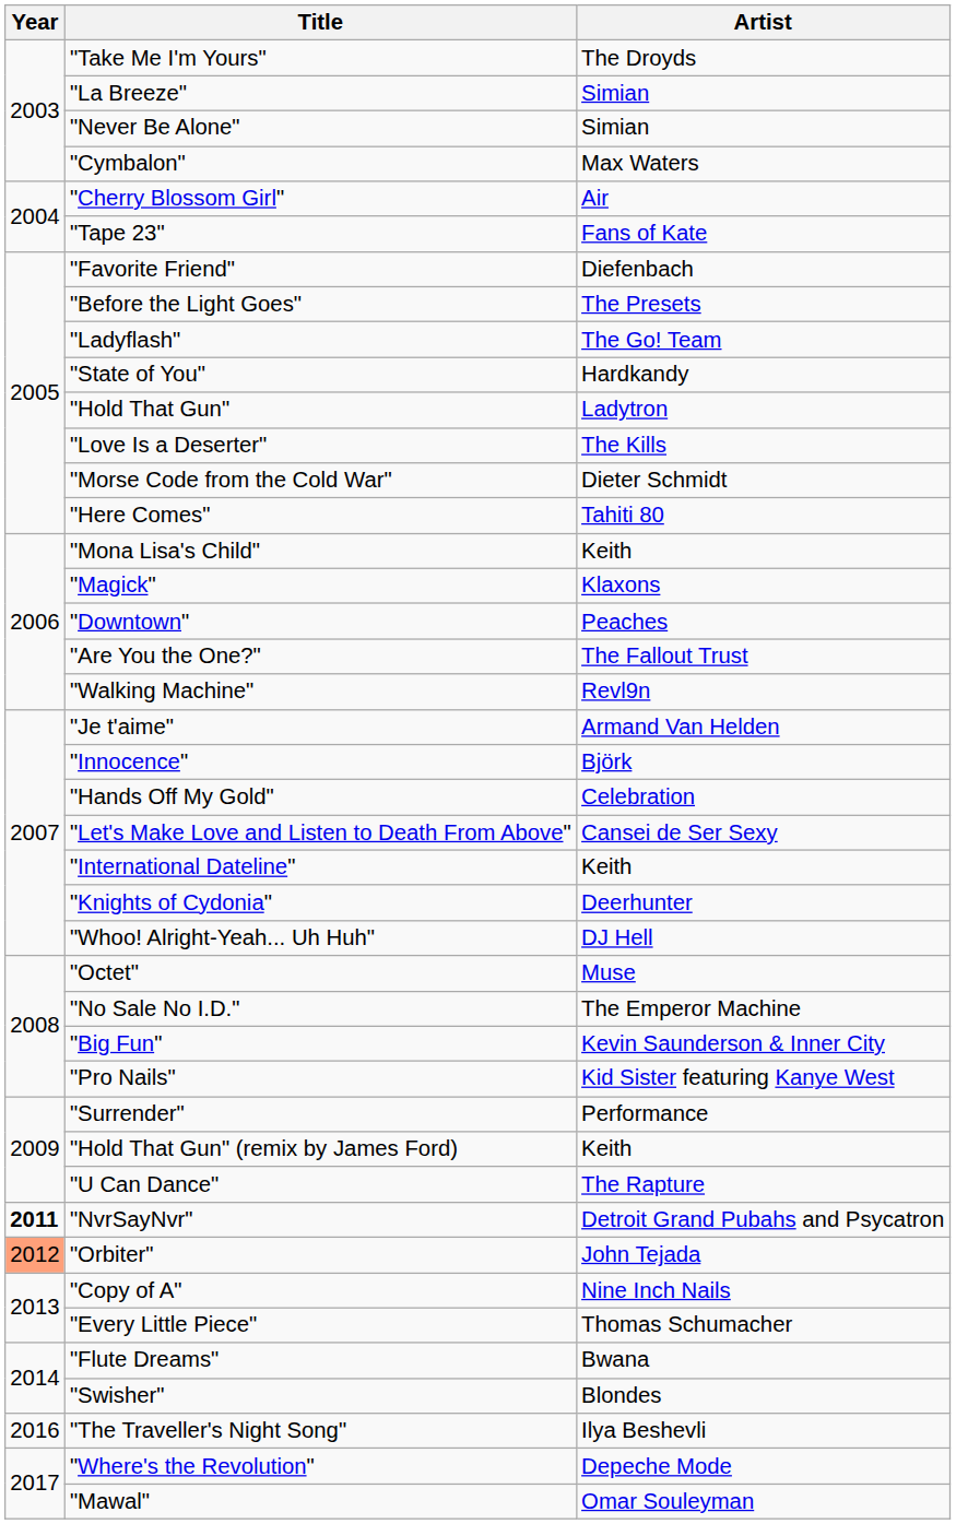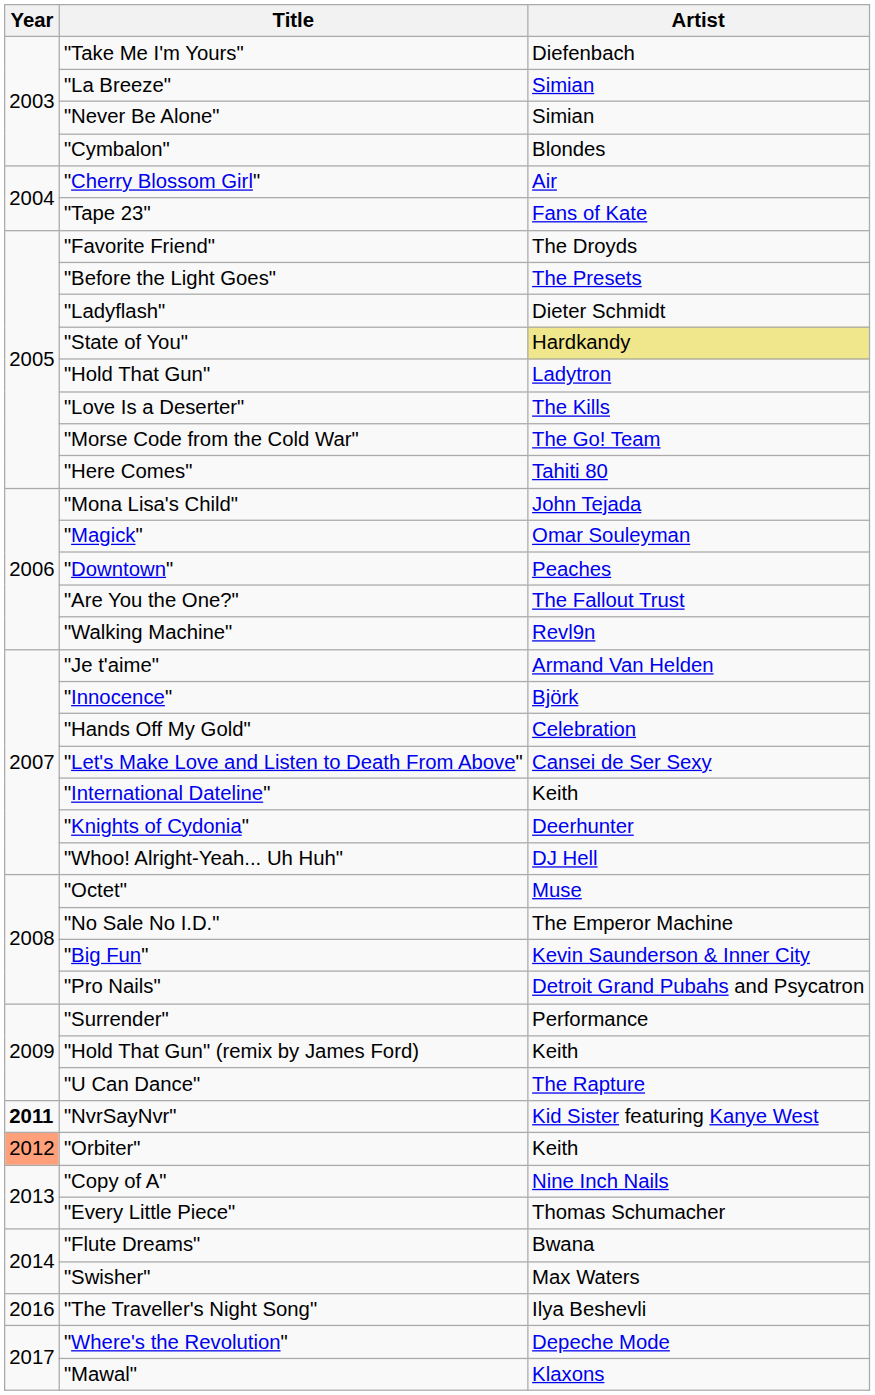"Take Me I'm Yours" | Artist: The Droyds -> Diefenbach
"Cymbalon" | Artist: Max Waters -> Blondes
"Favorite Friend" | Artist: Diefenbach -> The Droyds
"Ladyflash" | Artist: The Go! Team -> Dieter Schmidt
"State of You" | Artist: no background -> khaki background
"Morse Code from the Cold War" | Artist: Dieter Schmidt -> The Go! Team
"Mona Lisa's Child" | Artist: Keith -> John Tejada
"Magick" | Artist: Klaxons -> Omar Souleyman
"Pro Nails" | Artist: Kid Sister featuring Kanye West -> Detroit Grand Pubahs and Psycatron
"NvrSayNvr" | Artist: Detroit Grand Pubahs and Psycatron -> Kid Sister featuring Kanye West
"Orbiter" | Artist: John Tejada -> Keith
"Swisher" | Artist: Blondes -> Max Waters
"Mawal" | Artist: Omar Souleyman -> Klaxons
